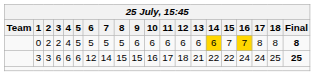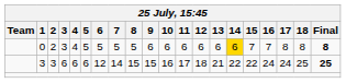0 | 3: 2 -> 3
0 | 16: gold background -> no background
